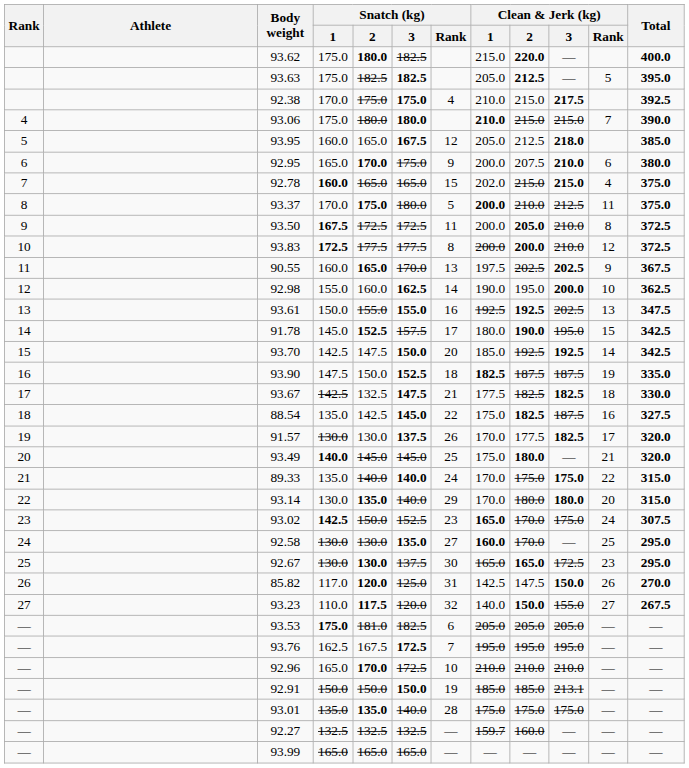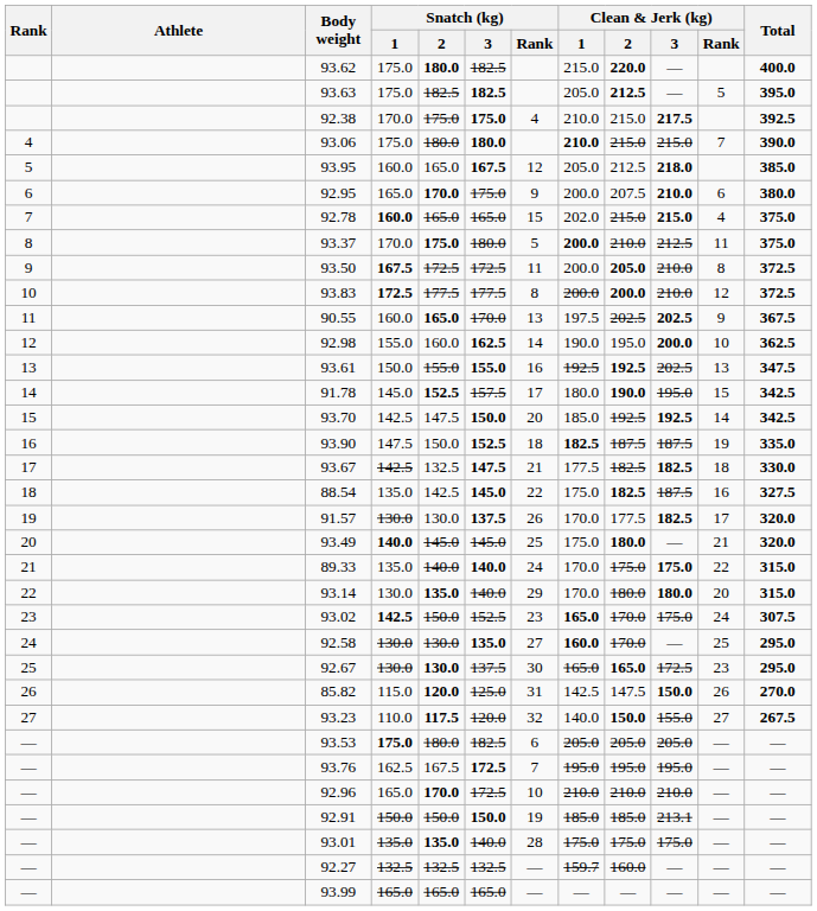85.82 | Snatch (kg) / 1: 117.0 -> 115.0
93.53 | Snatch (kg) / 2: 181.0 -> 180.0
